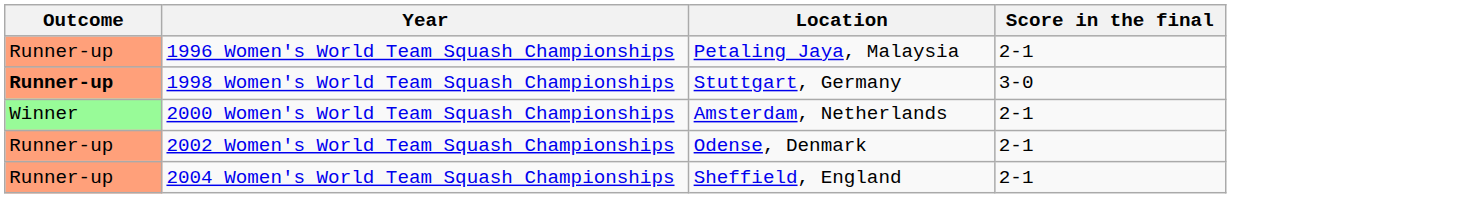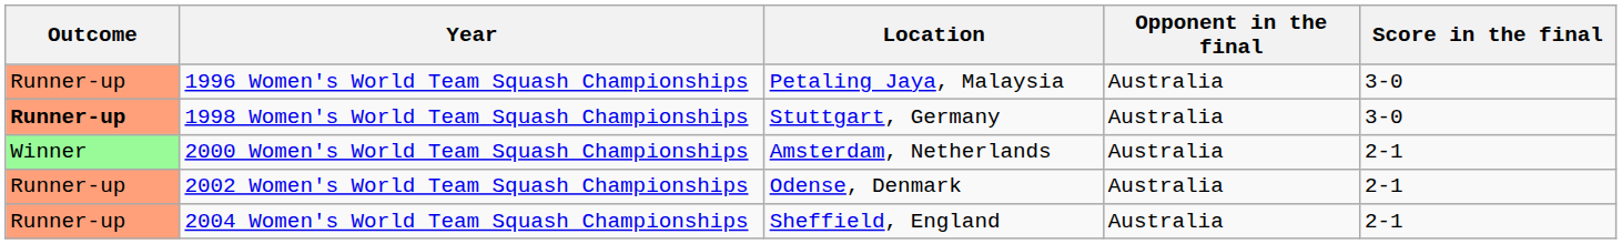+ column: Opponent in the final | Australia | Australia | Australia | Australia | Australia
1996 Women's World Team Squash Championships | Score in the final: 2-1 -> 3-0
